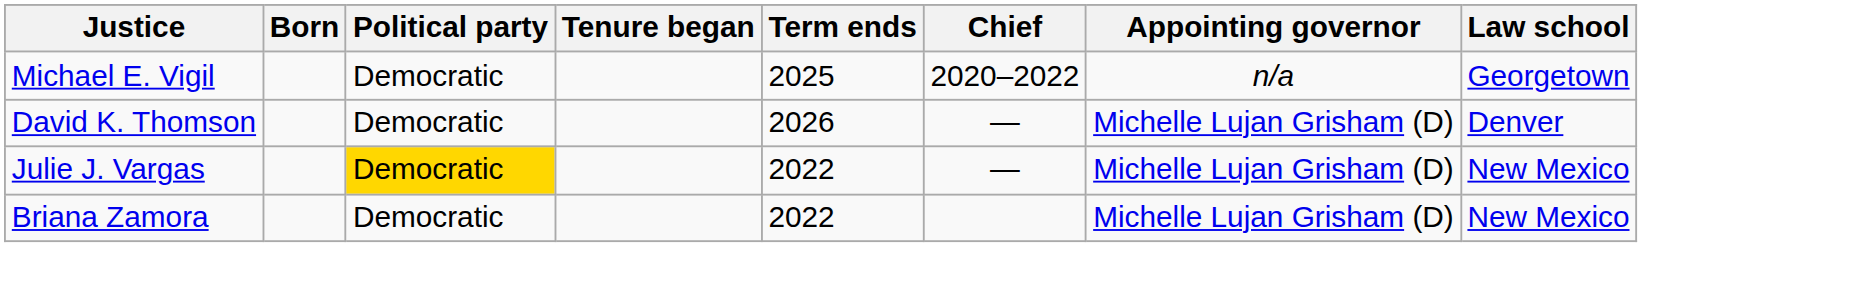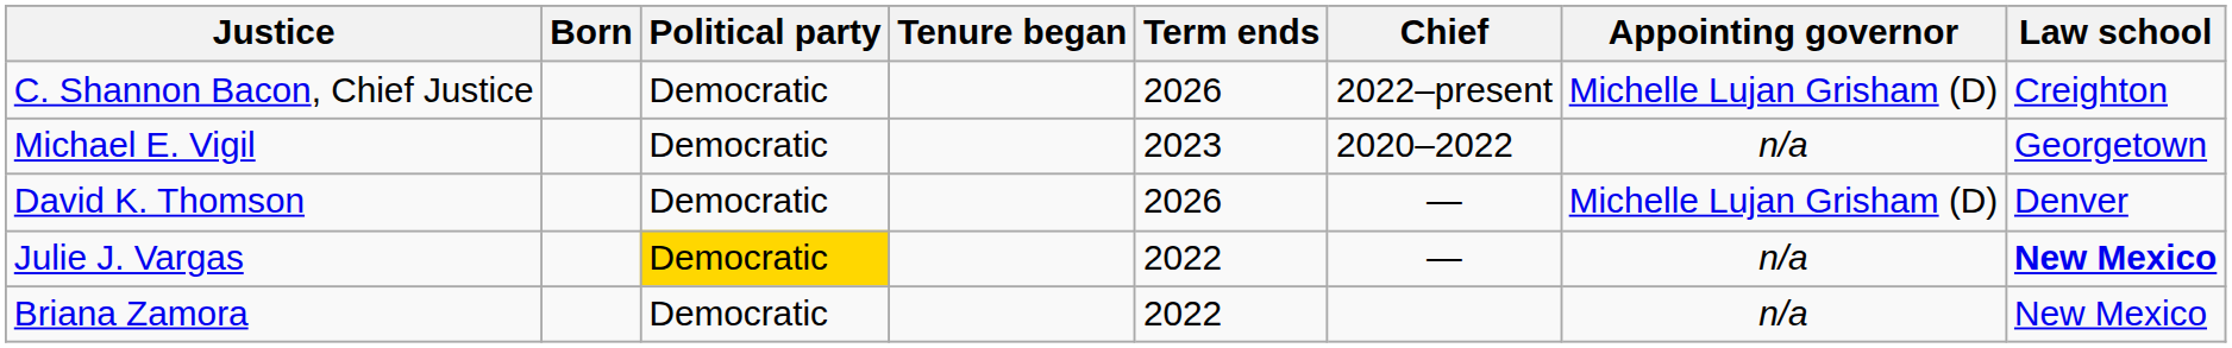+ row: C. Shannon Bacon, Chief Justice | Democratic | 2026 | 2022–present | Michelle Lujan Grisham (D) | Creighton
Michael E. Vigil | Term ends: 2025 -> 2023
Julie J. Vargas | Appointing governor: Michelle Lujan Grisham (D) -> n/a
Julie J. Vargas | Law school: normal -> bold
Briana Zamora | Appointing governor: Michelle Lujan Grisham (D) -> n/a
